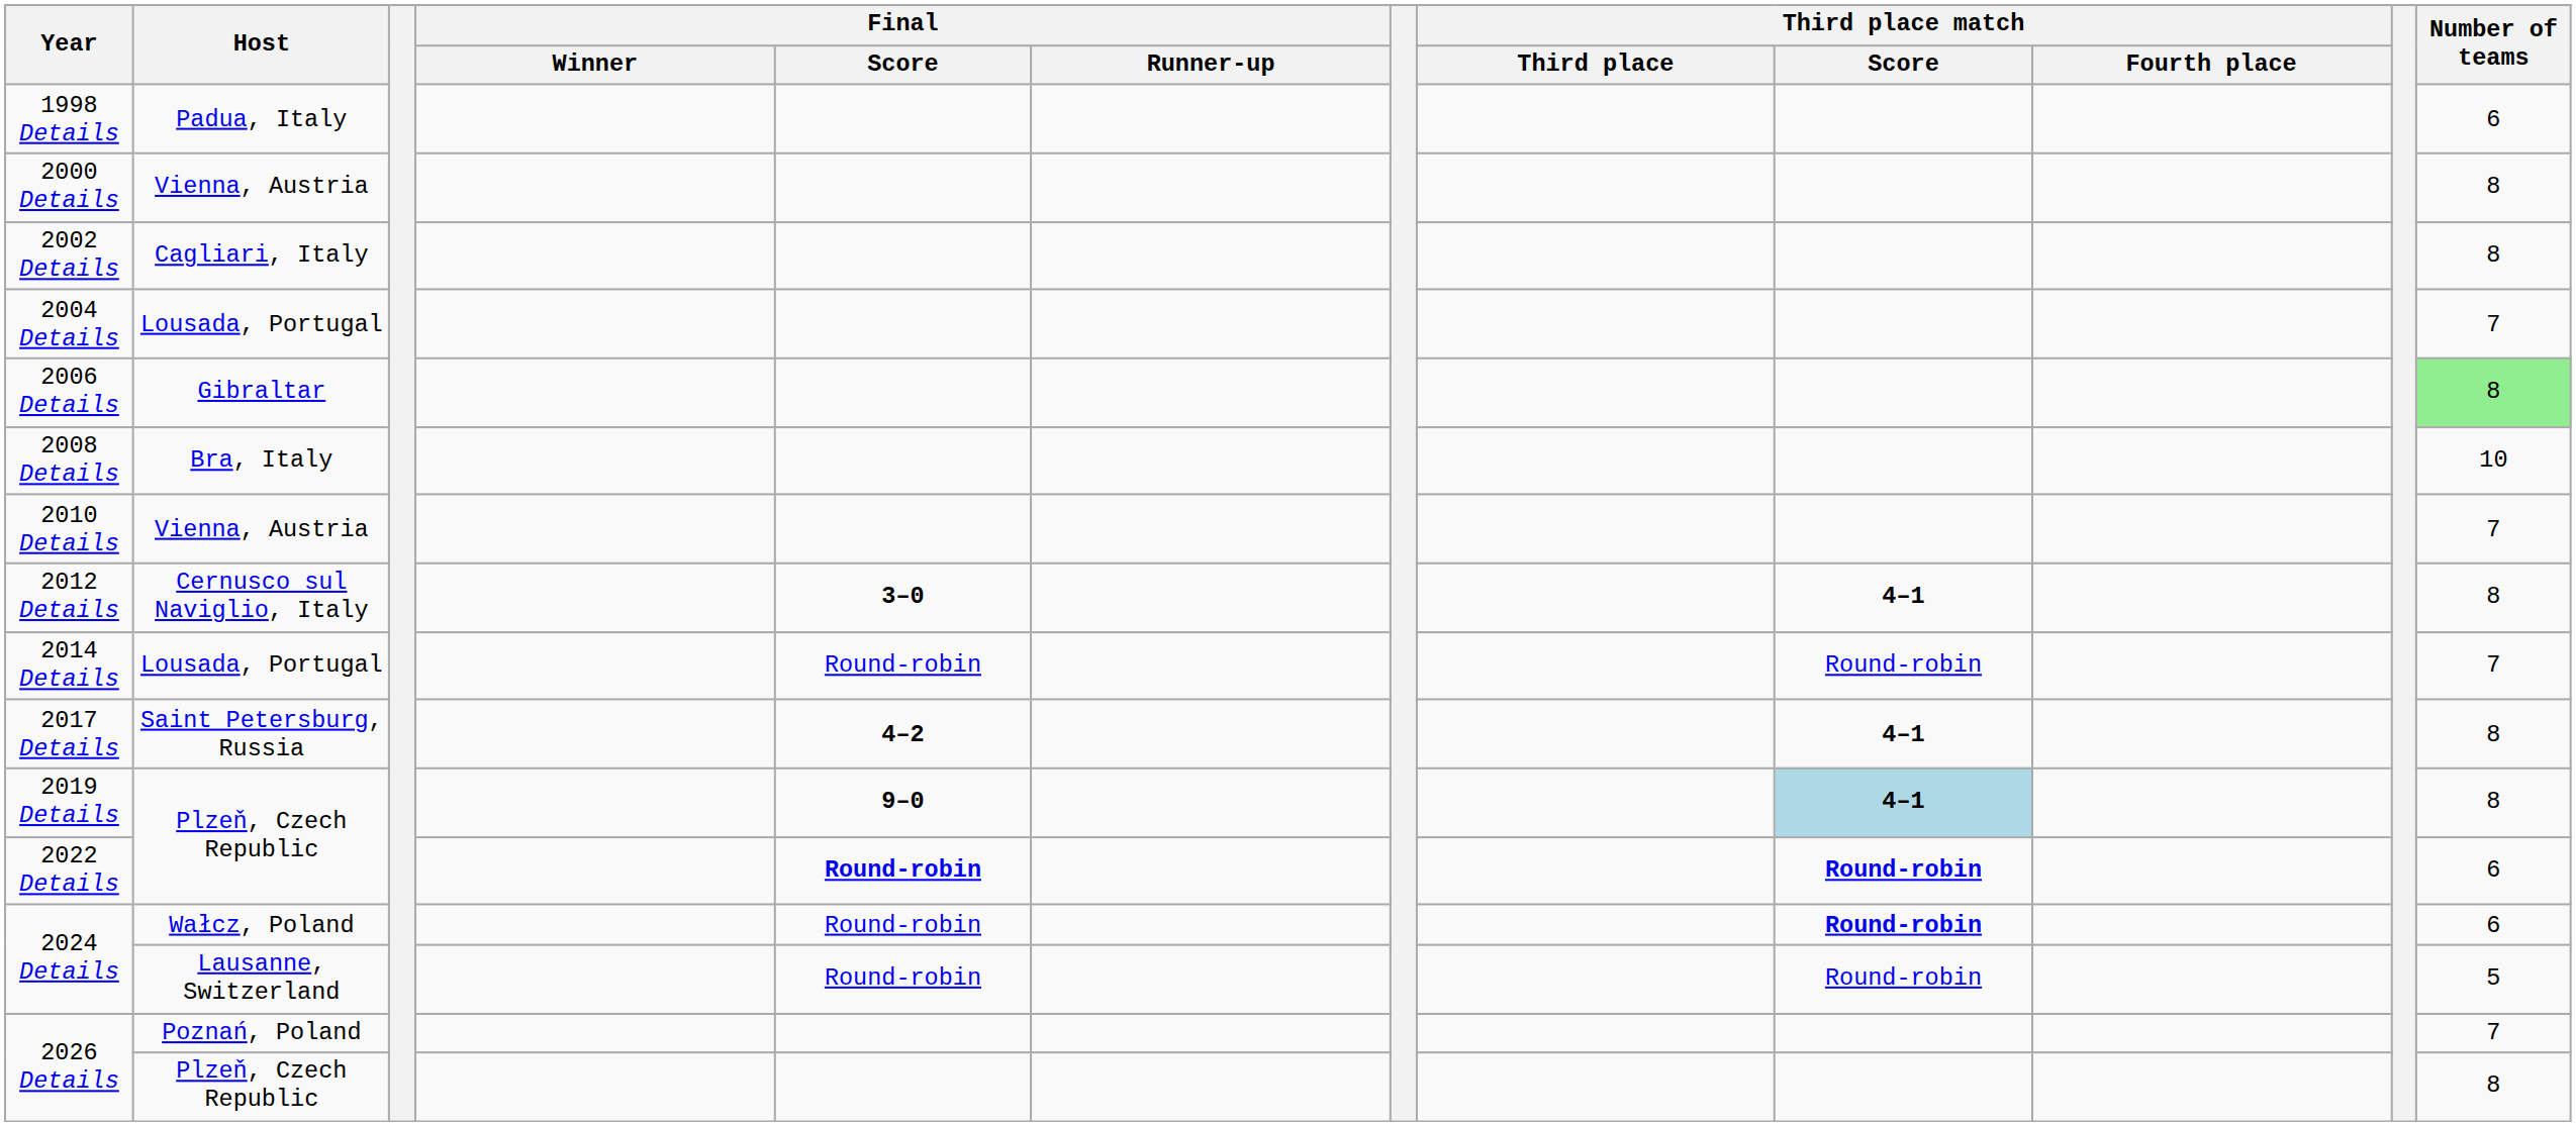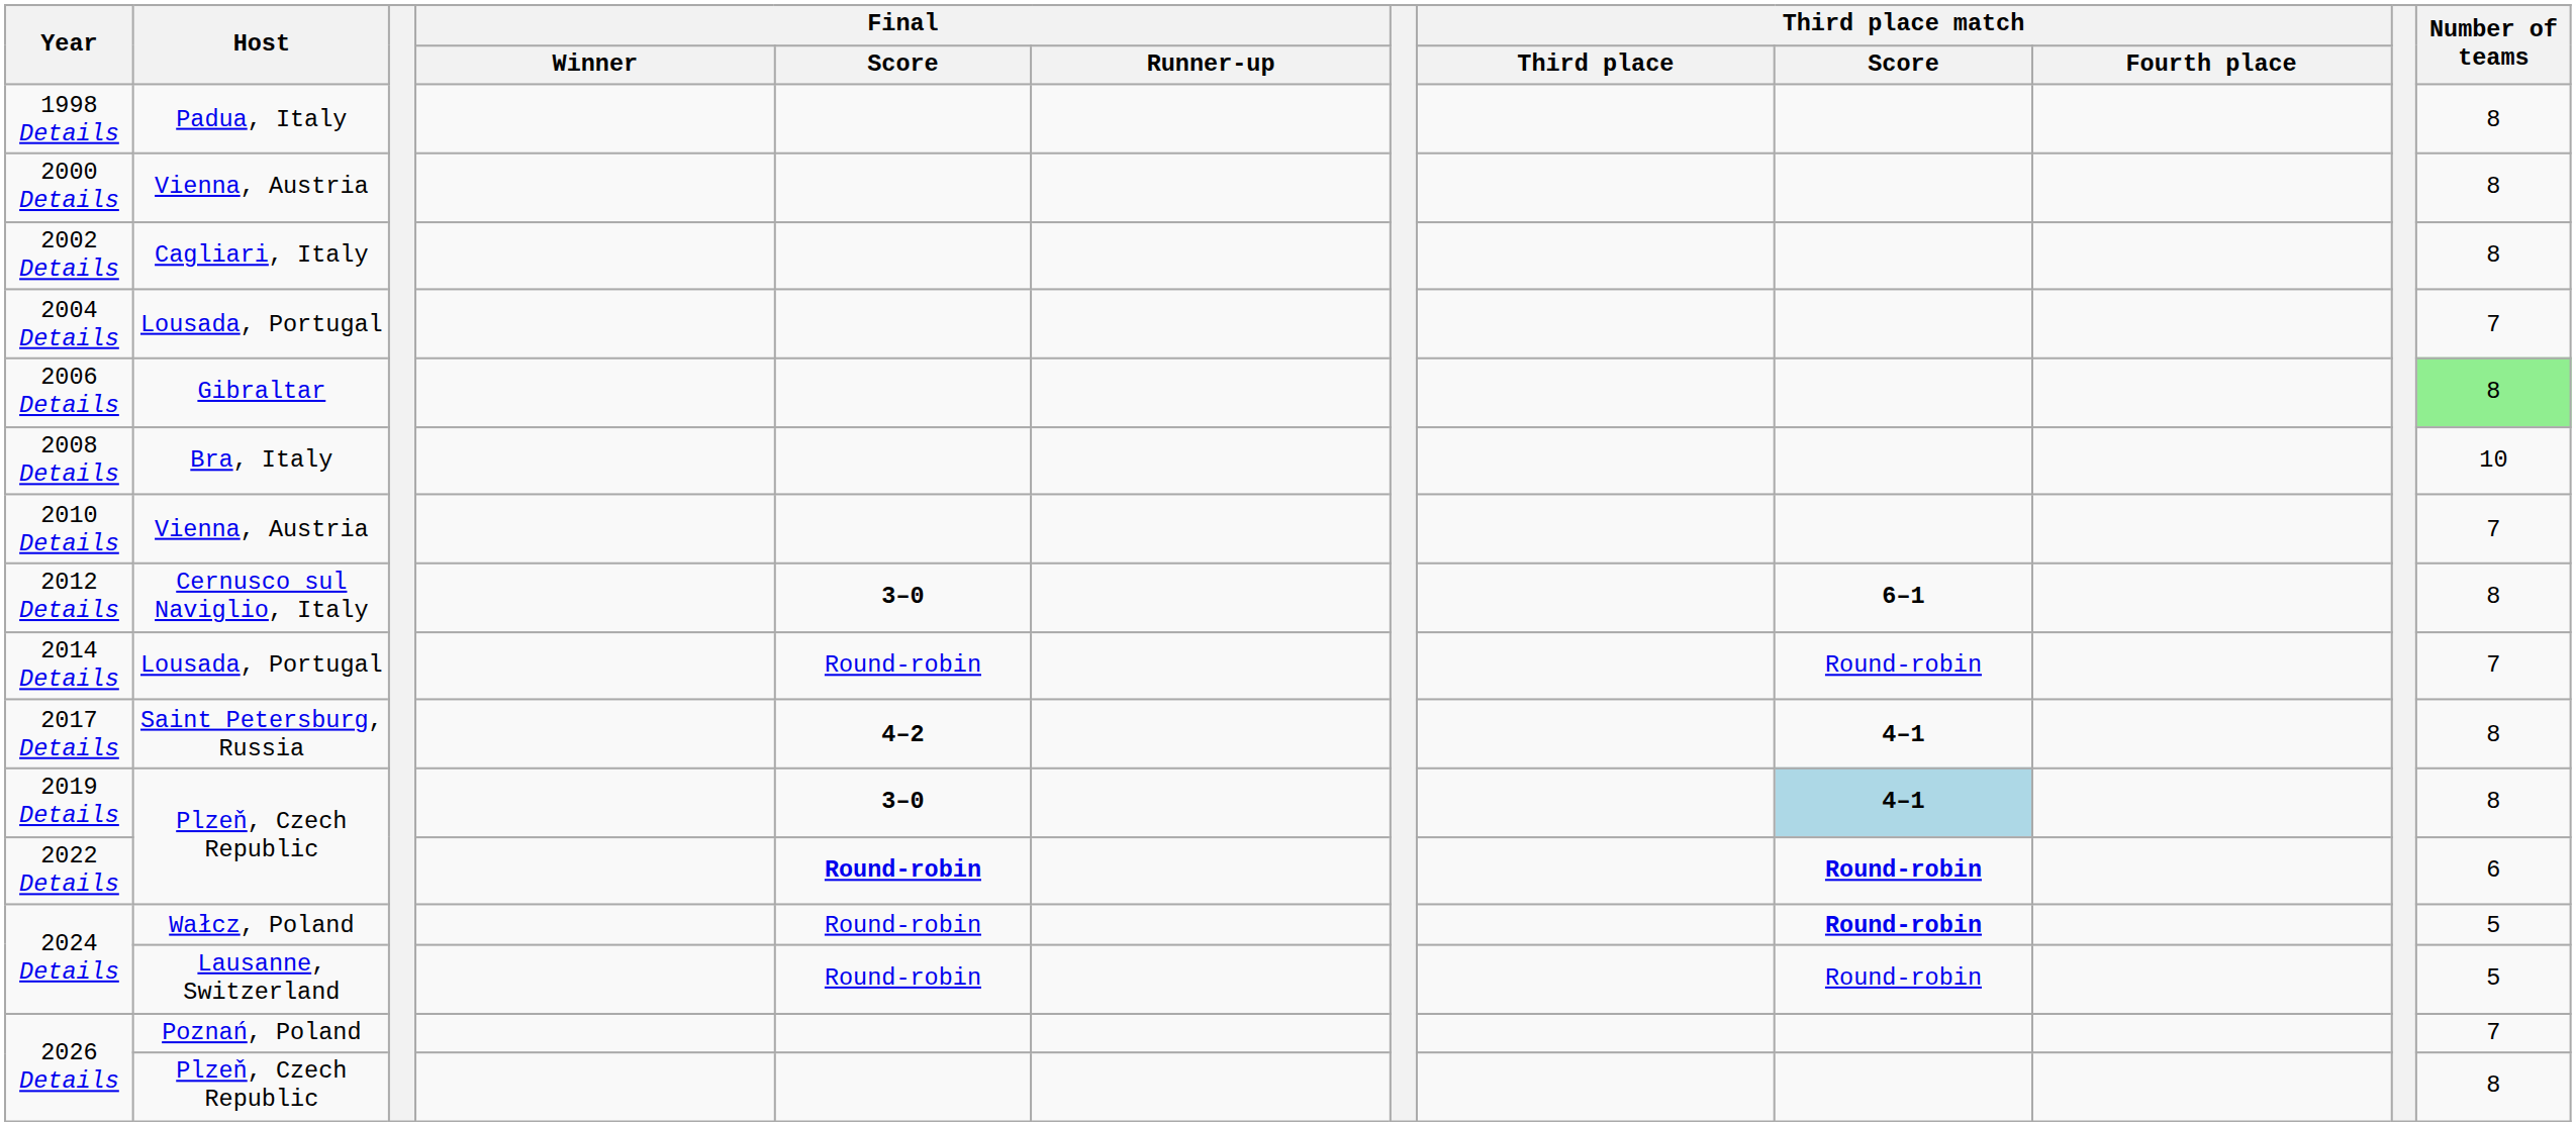1998 Details | Number of teams: 6 -> 8
2012 Details | Third place match / Score: 4–1 -> 6–1
2019 Details | Final / Score: 9–0 -> 3–0
2024 Details / Wałcz, Poland | Number of teams: 6 -> 5
